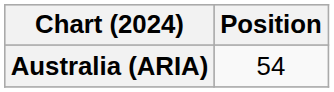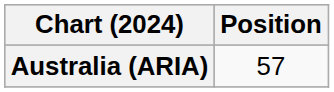Australia (ARIA) | Position: 54 -> 57
